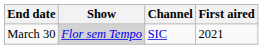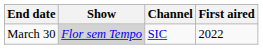March 30 | First aired: 2021 -> 2022
